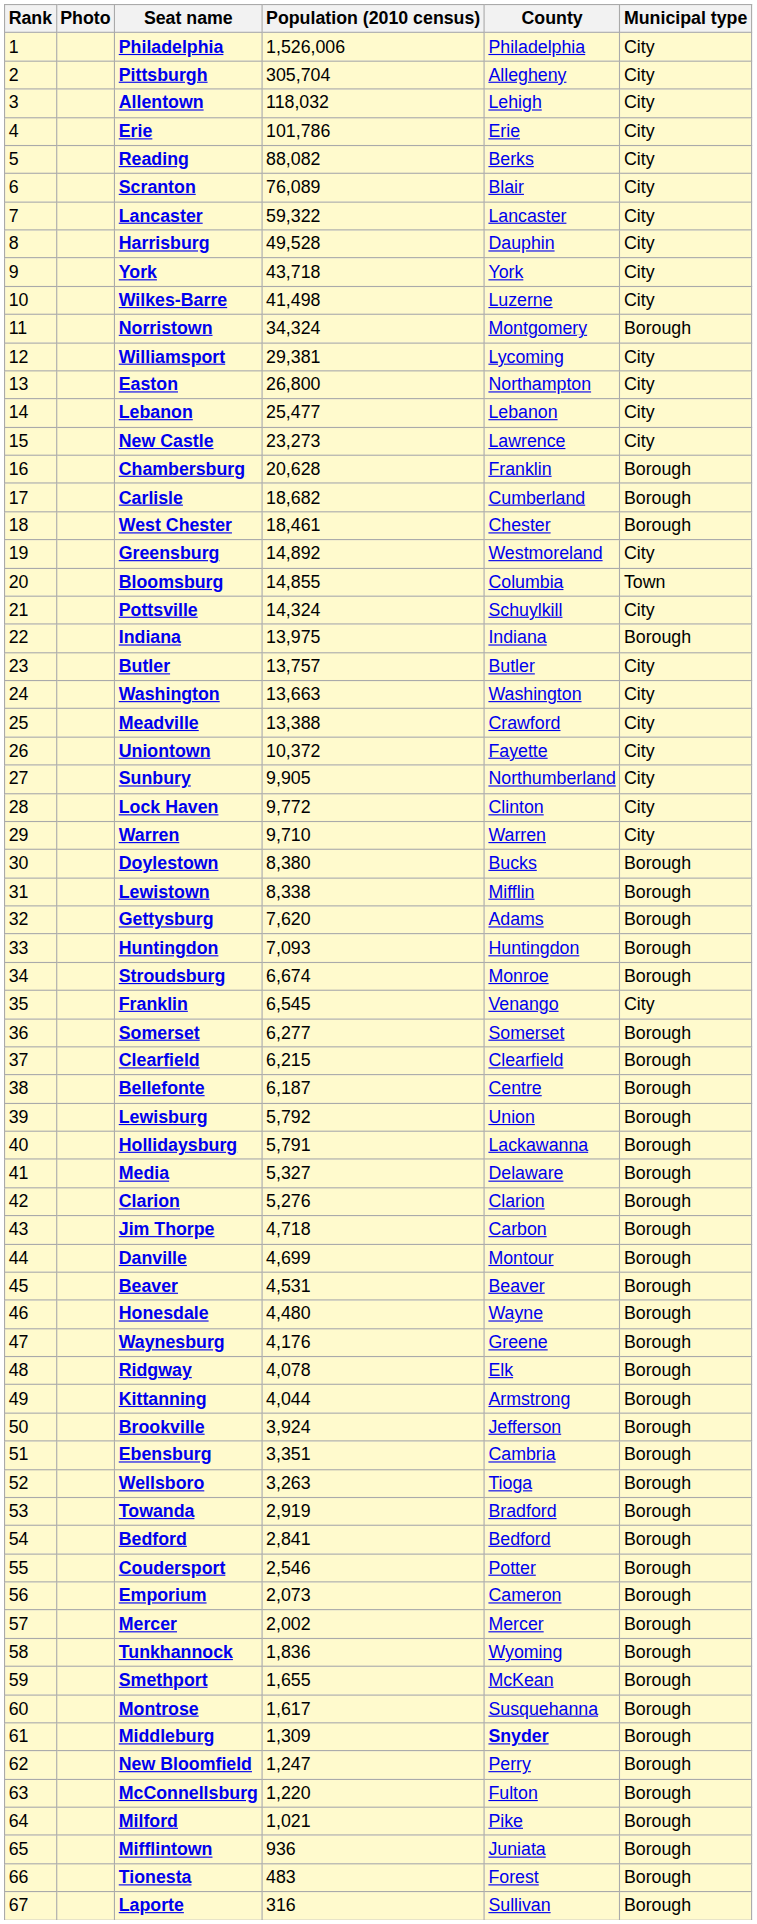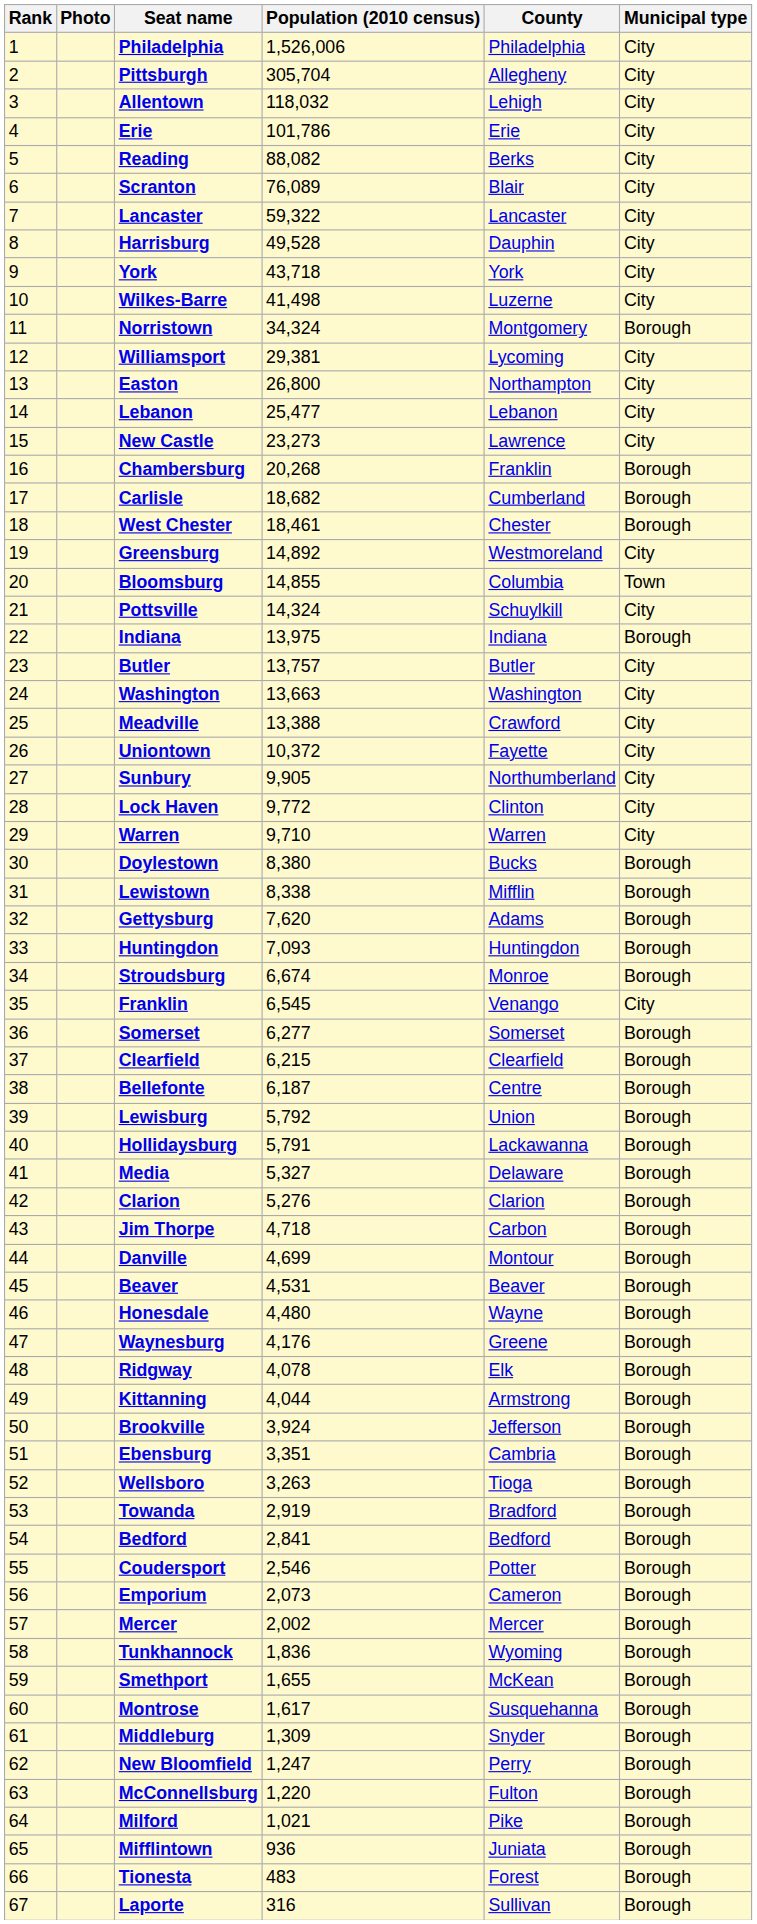Chambersburg | Population (2010 census): 20,628 -> 20,268
Middleburg | County: bold -> normal
